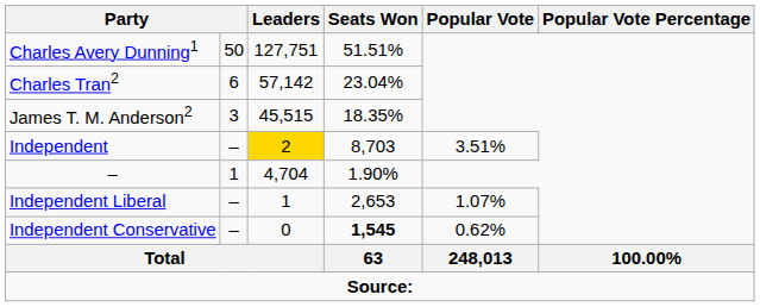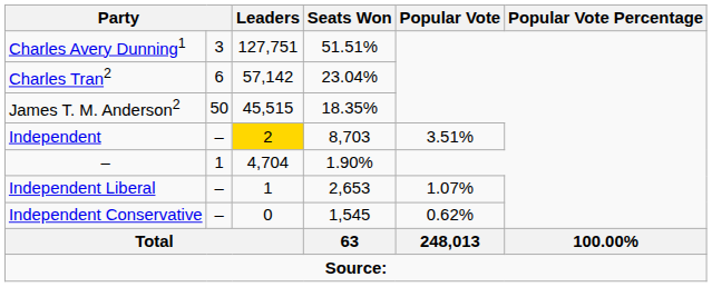Charles Avery Dunning1 | column 2: 50 -> 3
James T. M. Anderson2 | column 2: 3 -> 50
Independent Conservative | Seats Won: bold -> normal
